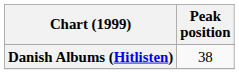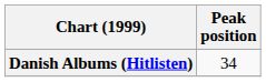Danish Albums (Hitlisten) | Peak position: 38 -> 34
